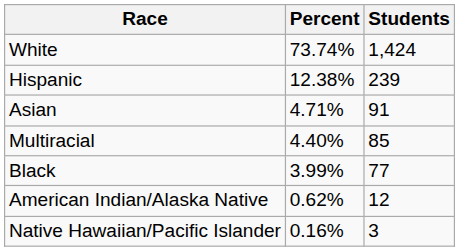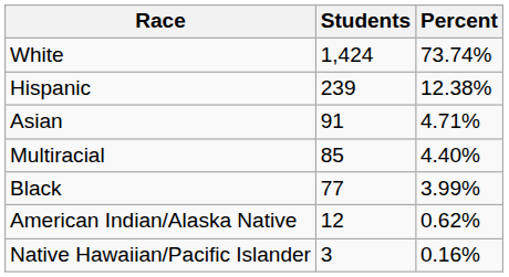columns swapped: Percent <-> Students
